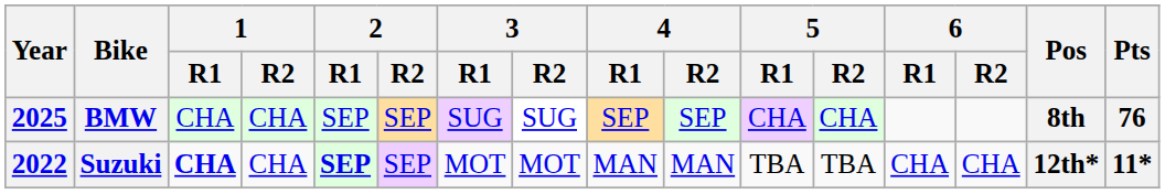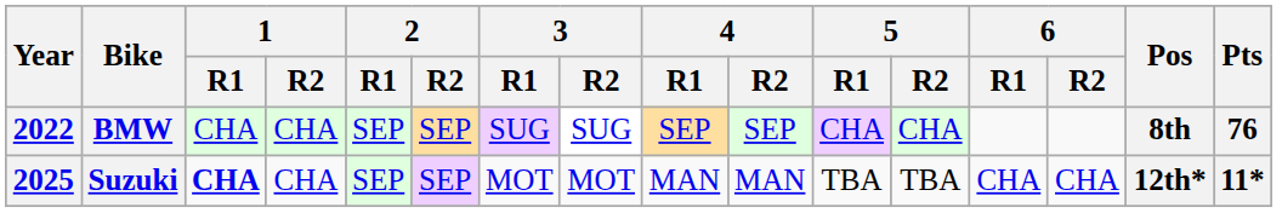BMW | Year: 2025 -> 2022
Suzuki | Year: 2022 -> 2025
Suzuki | 2 / R1: bold -> normal
